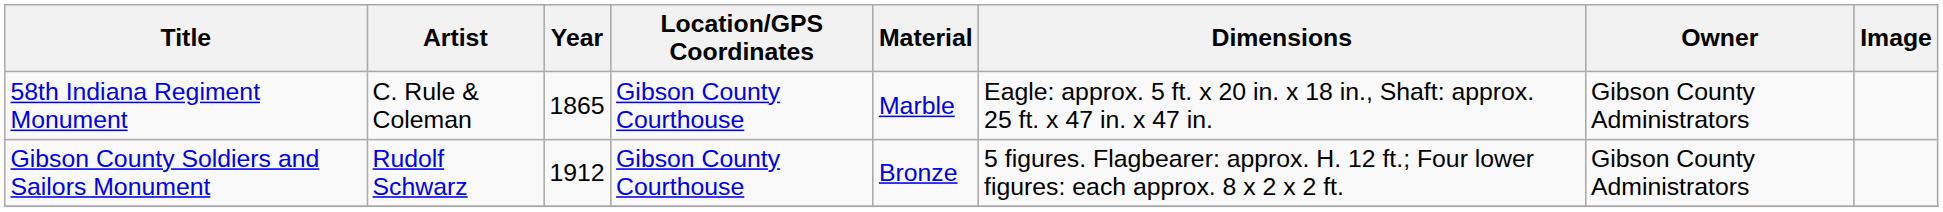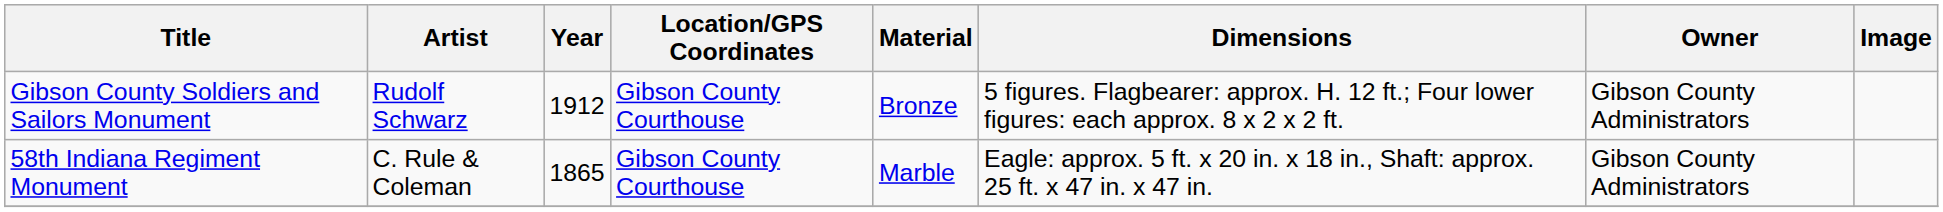rows swapped: 58th Indiana Regiment Monument <-> Gibson County Soldiers and Sailors Monument
